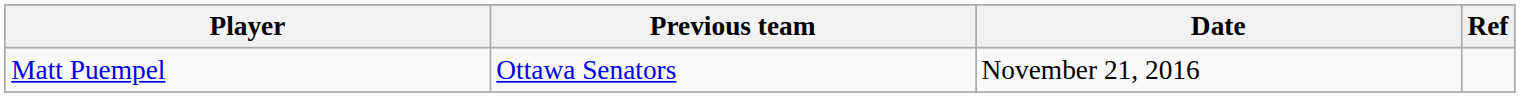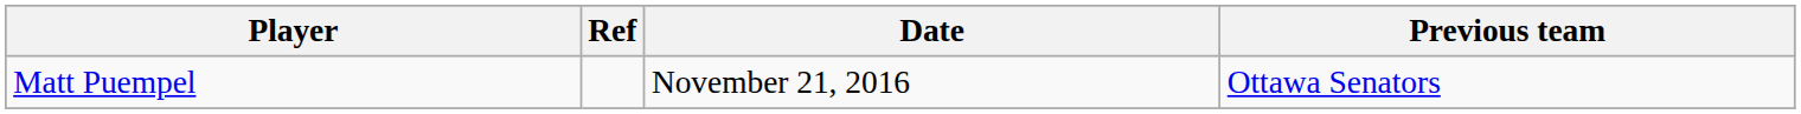columns swapped: Previous team <-> Ref
